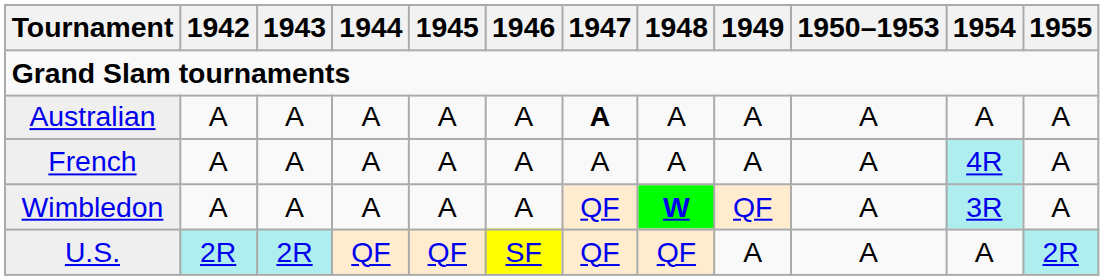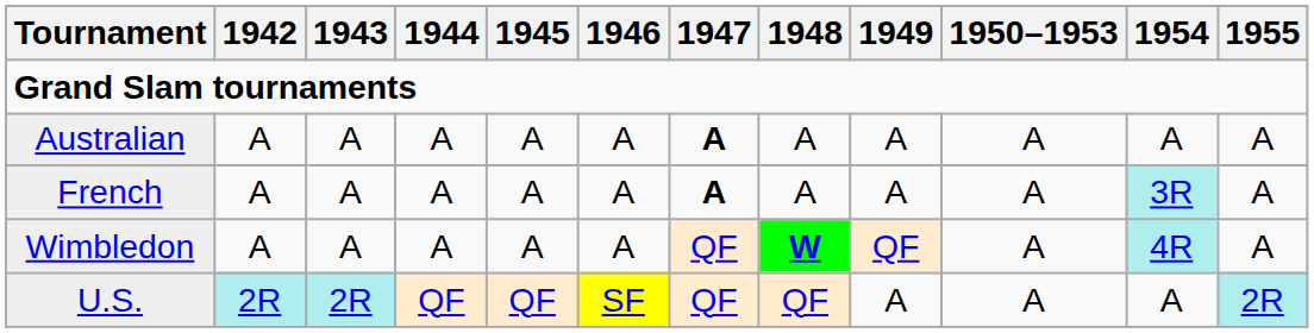French | 1947: normal -> bold
French | 1954: 4R -> 3R
Wimbledon | 1954: 3R -> 4R
